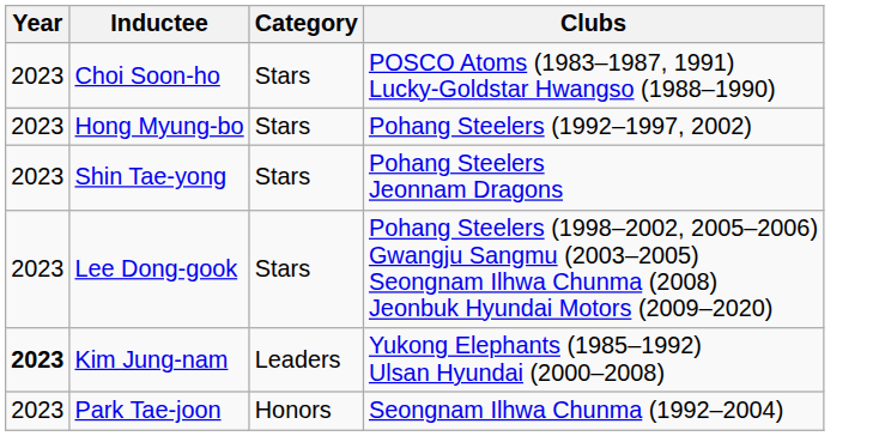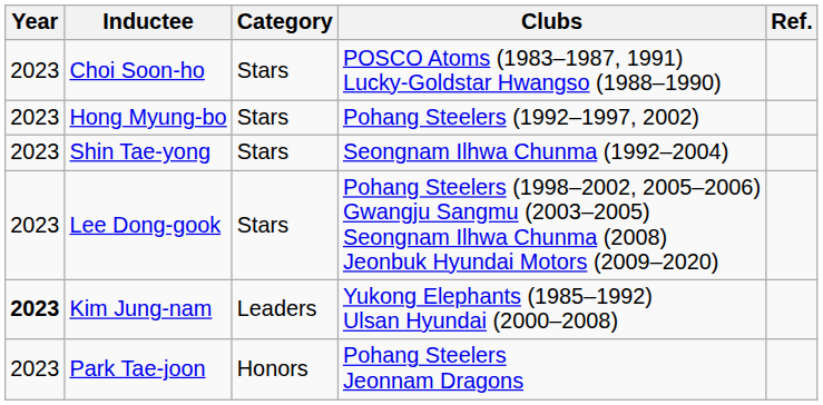+ column: Ref.
Shin Tae-yong | Clubs: Pohang Steelers Jeonnam Dragons -> Seongnam Ilhwa Chunma (1992–2004)
Park Tae-joon | Clubs: Seongnam Ilhwa Chunma (1992–2004) -> Pohang Steelers Jeonnam Dragons
